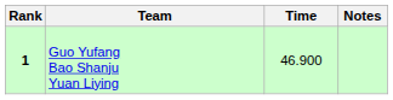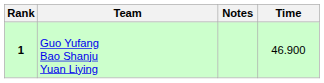columns swapped: Time <-> Notes
